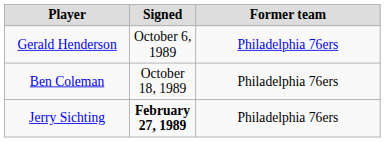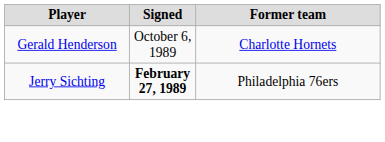Gerald Henderson | Former team: Philadelphia 76ers -> Charlotte Hornets
- row: Ben Coleman | October 18, 1989 | Philadelphia 76ers
